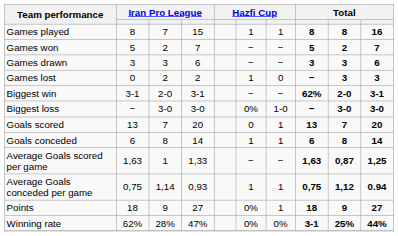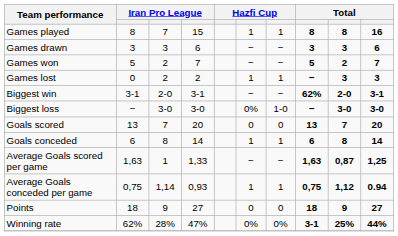rows swapped: Games won <-> Games drawn
Games lost | column 7: 0 -> 1
Goals scored | column 7: 1 -> 0
Points | column 6: 0% -> 0
Points | column 7: 1 -> 0
